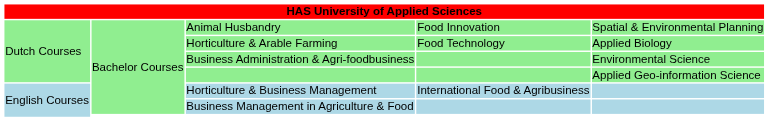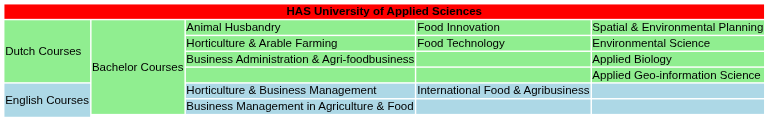Horticulture & Arable Farming | column 5: Applied Biology -> Environmental Science
Business Administration & Agri-foodbusiness | column 5: Environmental Science -> Applied Biology
